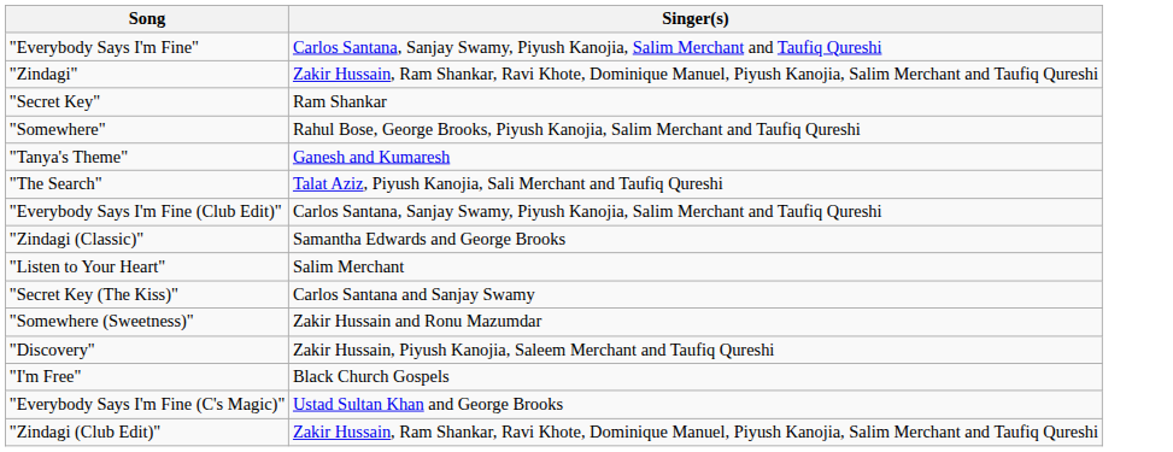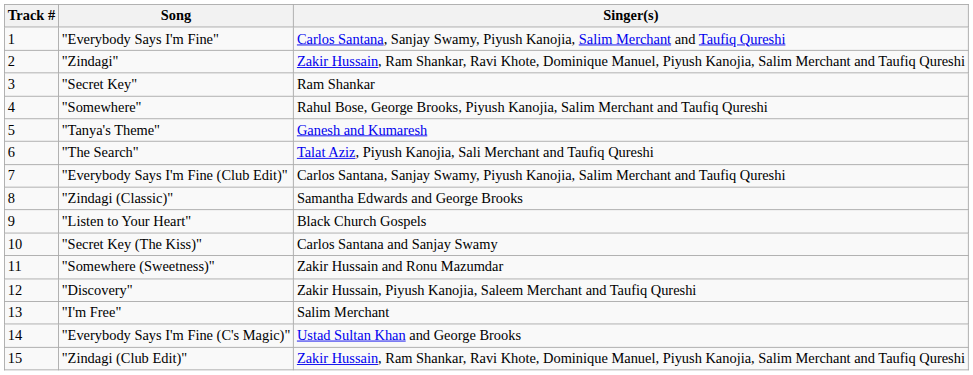+ column: Track # | 1 | 2 | 3 | 4 | 5 | 6 | 7 | 8 | 9 | 10 | 11 | 12 | 13 | 14 | 15
"Listen to Your Heart" | Singer(s): Salim Merchant -> Black Church Gospels
"I'm Free" | Singer(s): Black Church Gospels -> Salim Merchant
